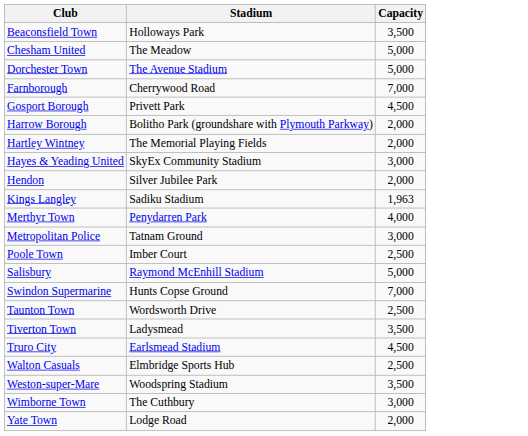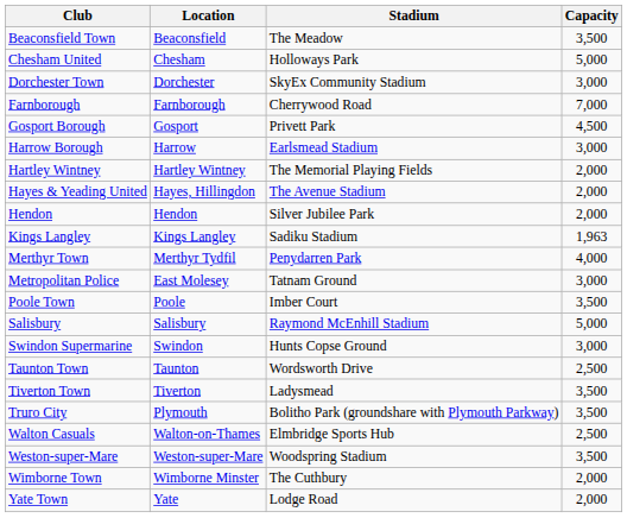+ column: Location | Beaconsfield | Chesham | Dorchester | Farnborough | Gosport | Harrow | Hartley Wintney | Hayes, Hillingdon | Hendon | Kings Langley | Merthyr Tydfil | East Molesey | Poole | Salisbury | Swindon | Taunton | Tiverton | Plymouth | Walton-on-Thames | Weston-super-Mare | Wimborne Minster | Yate
Beaconsfield Town | Stadium: Holloways Park -> The Meadow
Chesham United | Stadium: The Meadow -> Holloways Park
Dorchester Town | Stadium: The Avenue Stadium -> SkyEx Community Stadium
Dorchester Town | Capacity: 5,000 -> 3,000
Harrow Borough | Stadium: Bolitho Park (groundshare with Plymouth Parkway) -> Earlsmead Stadium
Harrow Borough | Capacity: 2,000 -> 3,000
Hayes & Yeading United | Stadium: SkyEx Community Stadium -> The Avenue Stadium
Hayes & Yeading United | Capacity: 3,000 -> 2,000
Poole Town | Capacity: 2,500 -> 3,500
Swindon Supermarine | Capacity: 7,000 -> 3,000
Truro City | Stadium: Earlsmead Stadium -> Bolitho Park (groundshare with Plymouth Parkway)
Truro City | Capacity: 4,500 -> 3,500
Wimborne Town | Capacity: 3,000 -> 2,000
